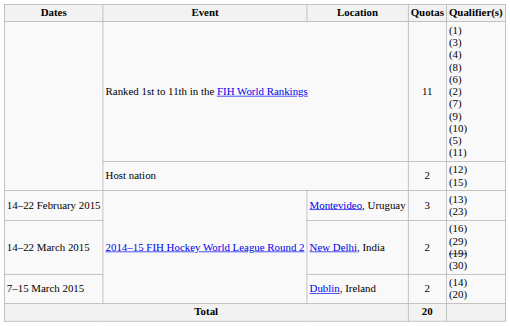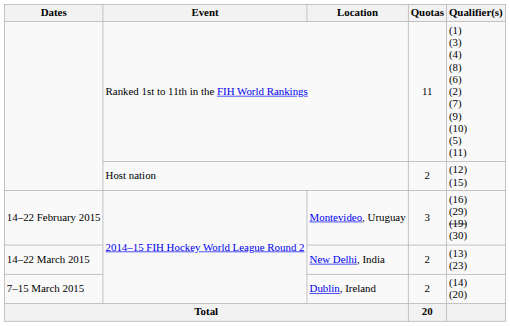Montevideo, Uruguay | Qualifier(s): (13) (23) -> (16) (29) (19) (30)
New Delhi, India | Qualifier(s): (16) (29) (19) (30) -> (13) (23)
